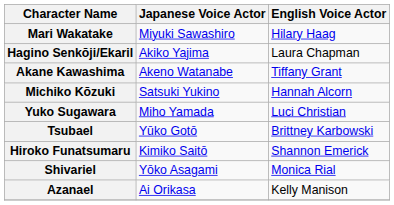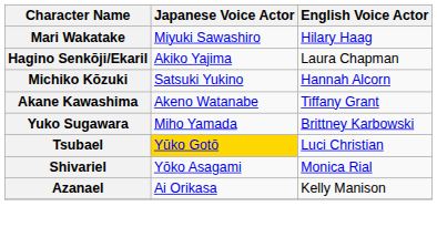rows swapped: Michiko Kōzuki <-> Akane Kawashima
Yuko Sugawara | English Voice Actor: Luci Christian -> Brittney Karbowski
Tsubael | Japanese Voice Actor: no background -> gold background
Tsubael | English Voice Actor: Brittney Karbowski -> Luci Christian
- row: Hiroko Funatsumaru | Kimiko Saitō | Shannon Emerick
